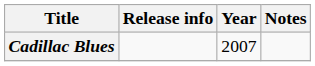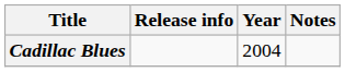Cadillac Blues | Year: 2007 -> 2004
